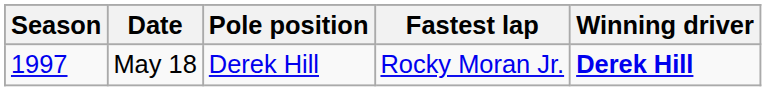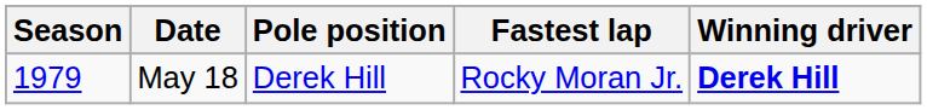May 18 | Season: 1997 -> 1979
